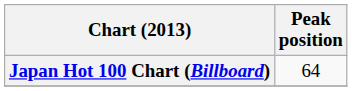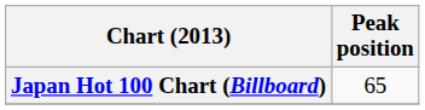Japan Hot 100 Chart (Billboard) | Peak position: 64 -> 65
